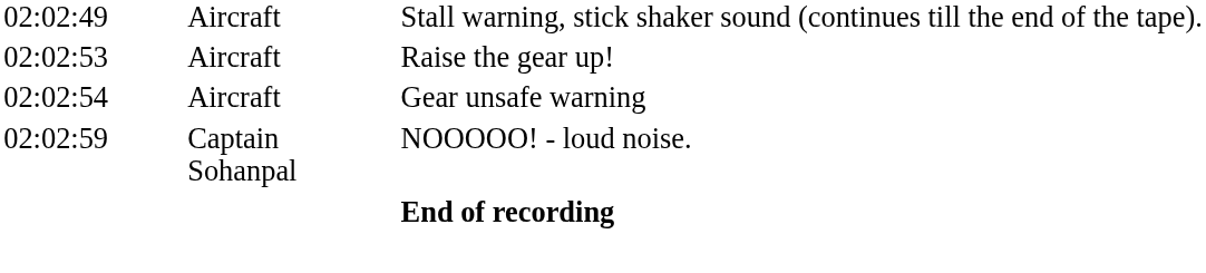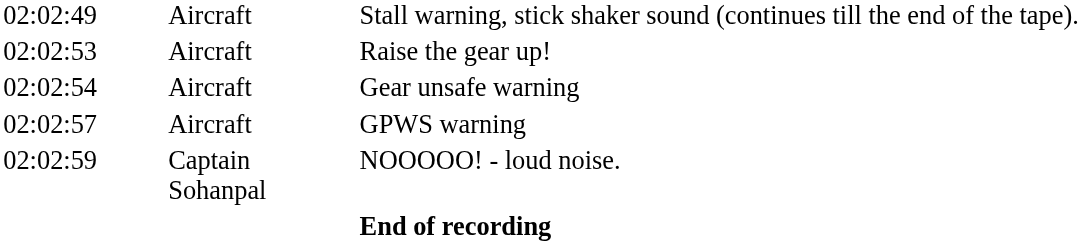+ row: 02:02:57 | Aircraft | GPWS warning
